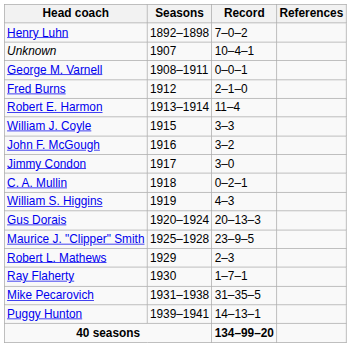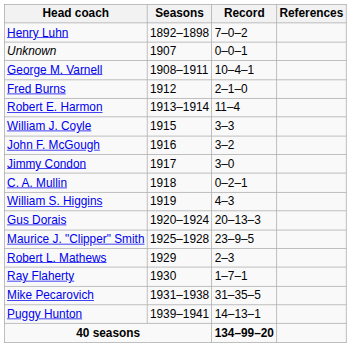Unknown | Record: 10–4–1 -> 0–0–1
George M. Varnell | Record: 0–0–1 -> 10–4–1
